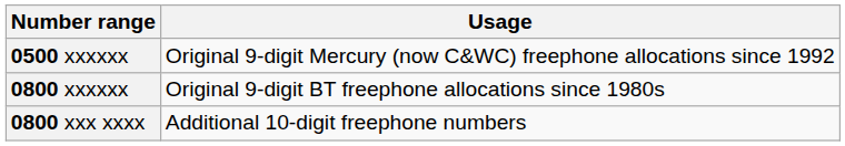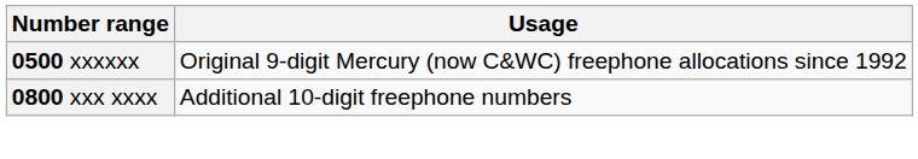- row: 0800 xxxxxx | Original 9-digit BT freephone allocations since 1980s
